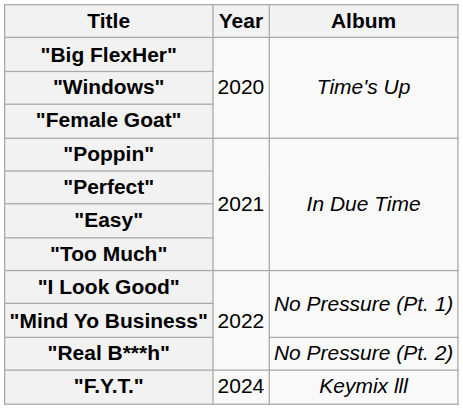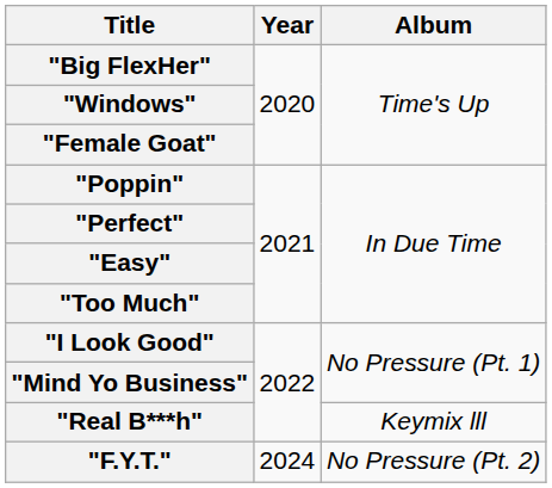"Real B***h" | Album: No Pressure (Pt. 2) -> Keymix lll
"F.Y.T." | Album: Keymix lll -> No Pressure (Pt. 2)
